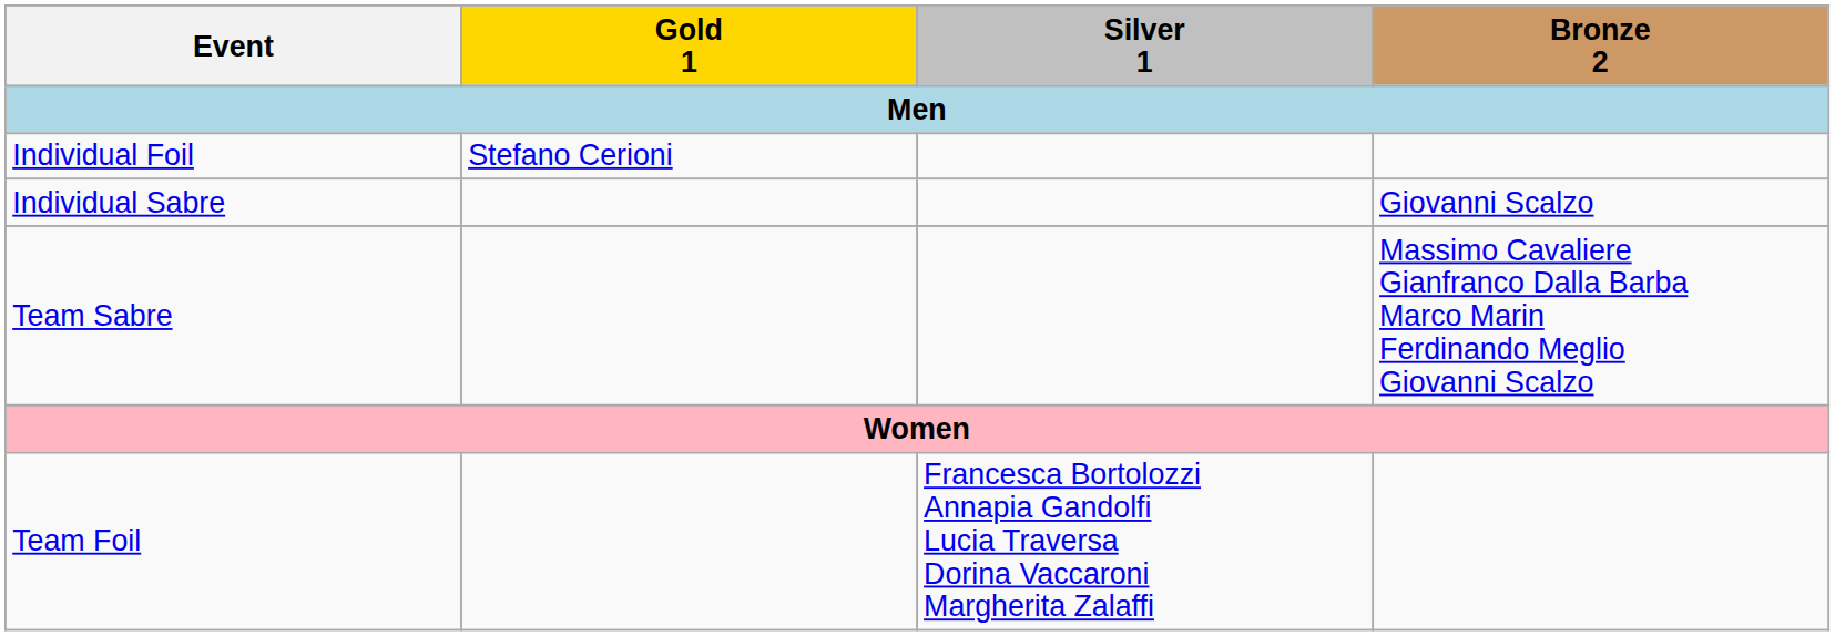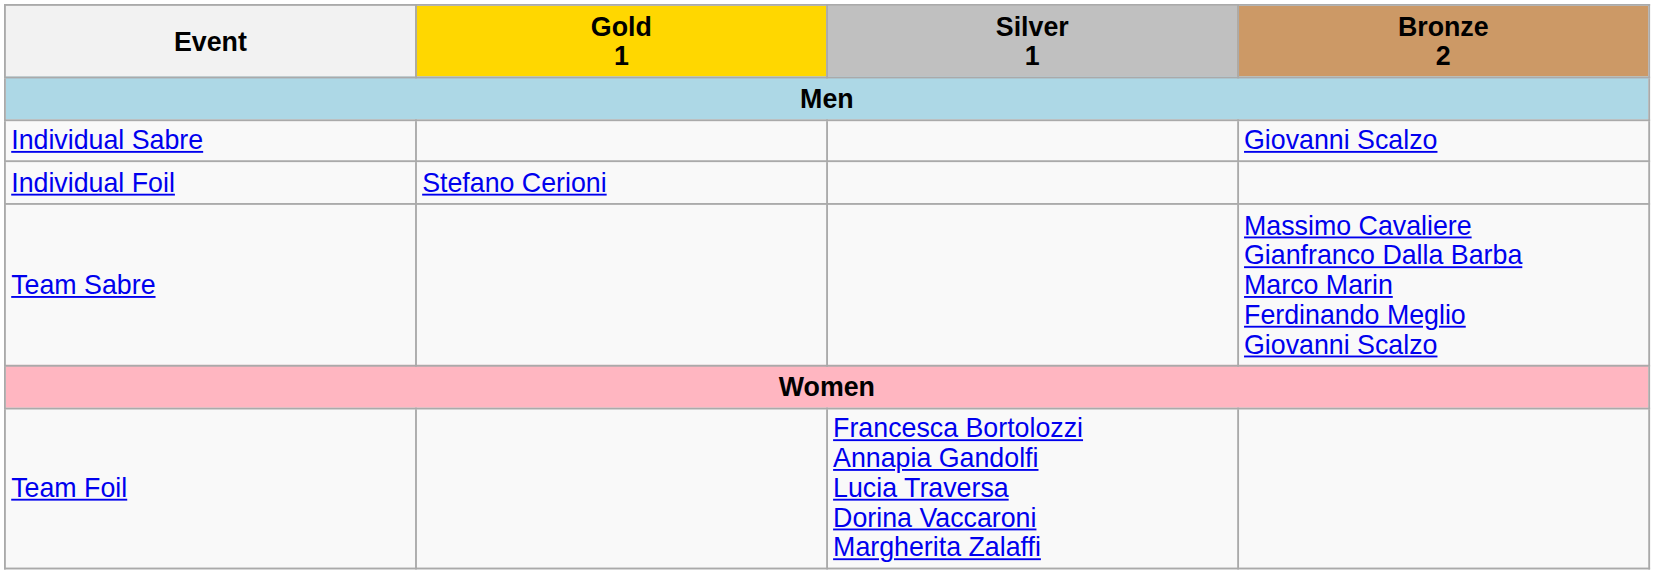rows swapped: Individual Foil <-> Individual Sabre
